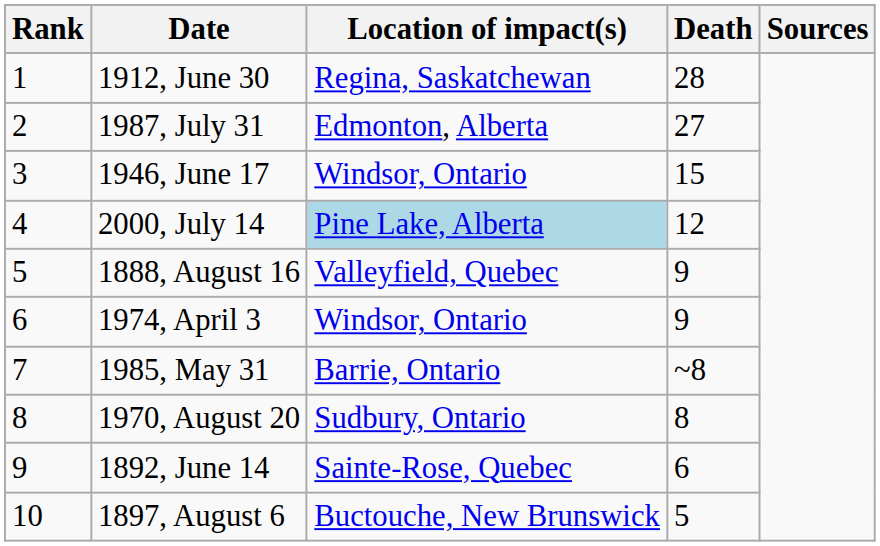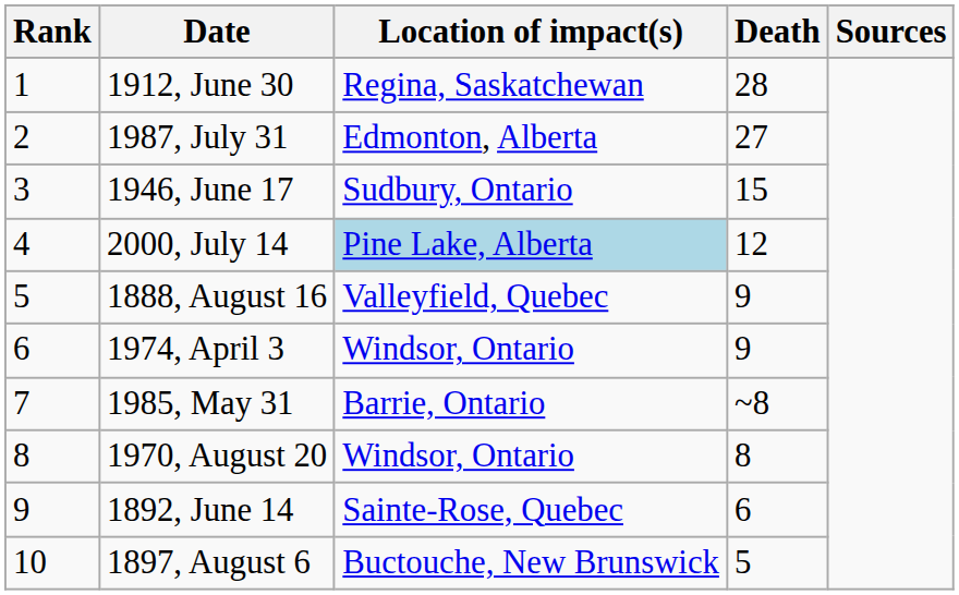1946, June 17 | Location of impact(s): Windsor, Ontario -> Sudbury, Ontario
1970, August 20 | Location of impact(s): Sudbury, Ontario -> Windsor, Ontario
